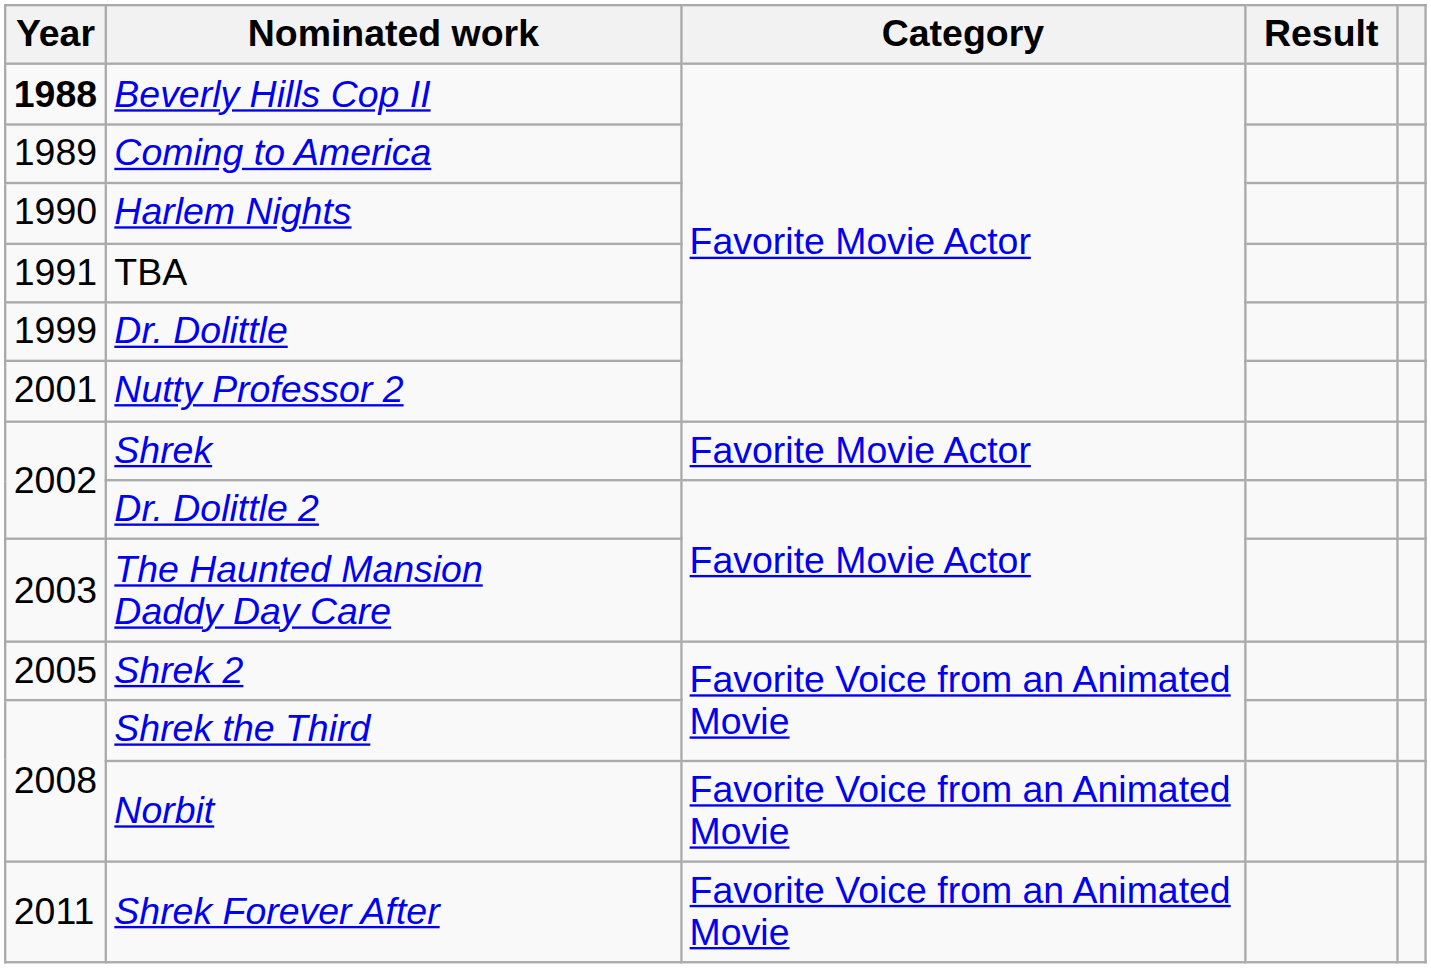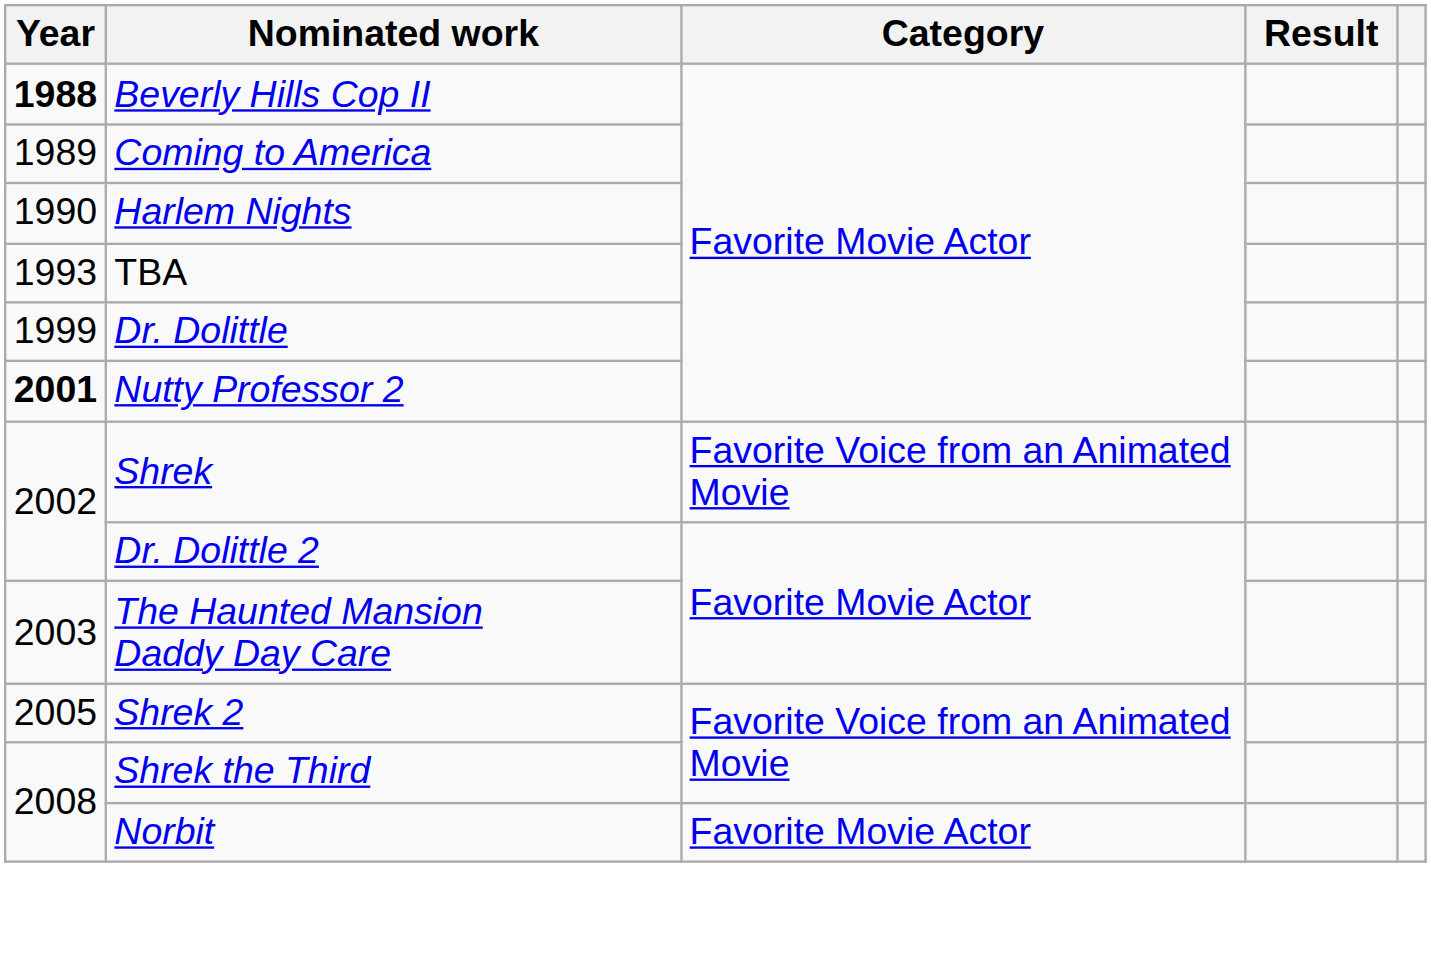TBA | Year: 1991 -> 1993
Nutty Professor 2 | Year: normal -> bold
Shrek | Category: Favorite Movie Actor -> Favorite Voice from an Animated Movie
Norbit | Category: Favorite Voice from an Animated Movie -> Favorite Movie Actor
- row: 2011 | Shrek Forever After | Favorite Voice from an Animated Movie
